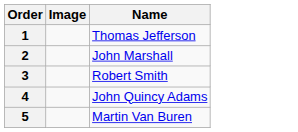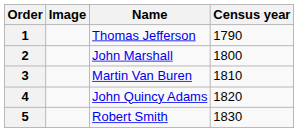+ column: Census year | 1790 | 1800 | 1810 | 1820 | 1830
3 | Name: Robert Smith -> Martin Van Buren
5 | Name: Martin Van Buren -> Robert Smith
